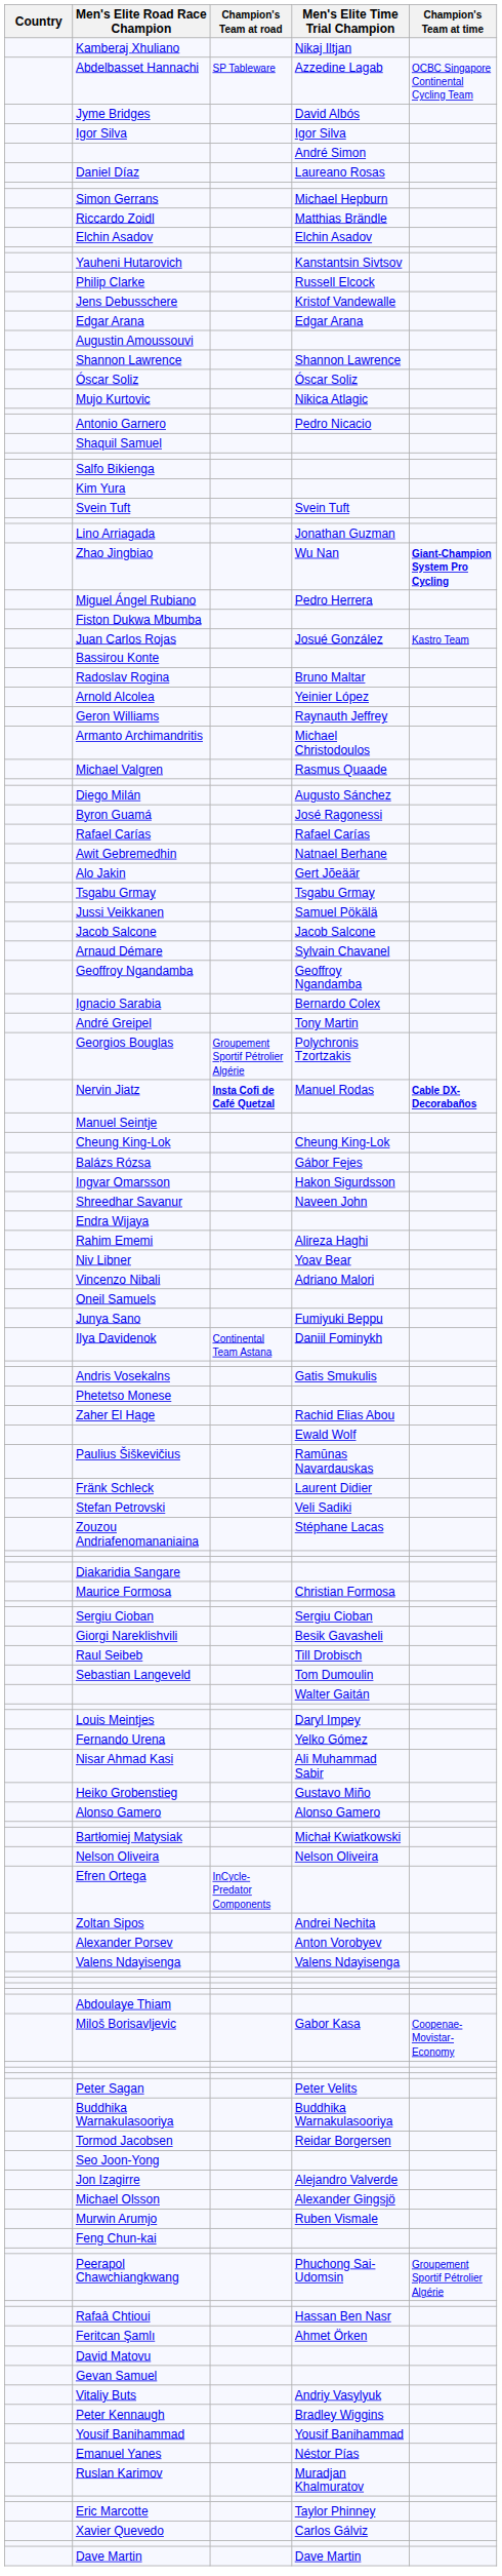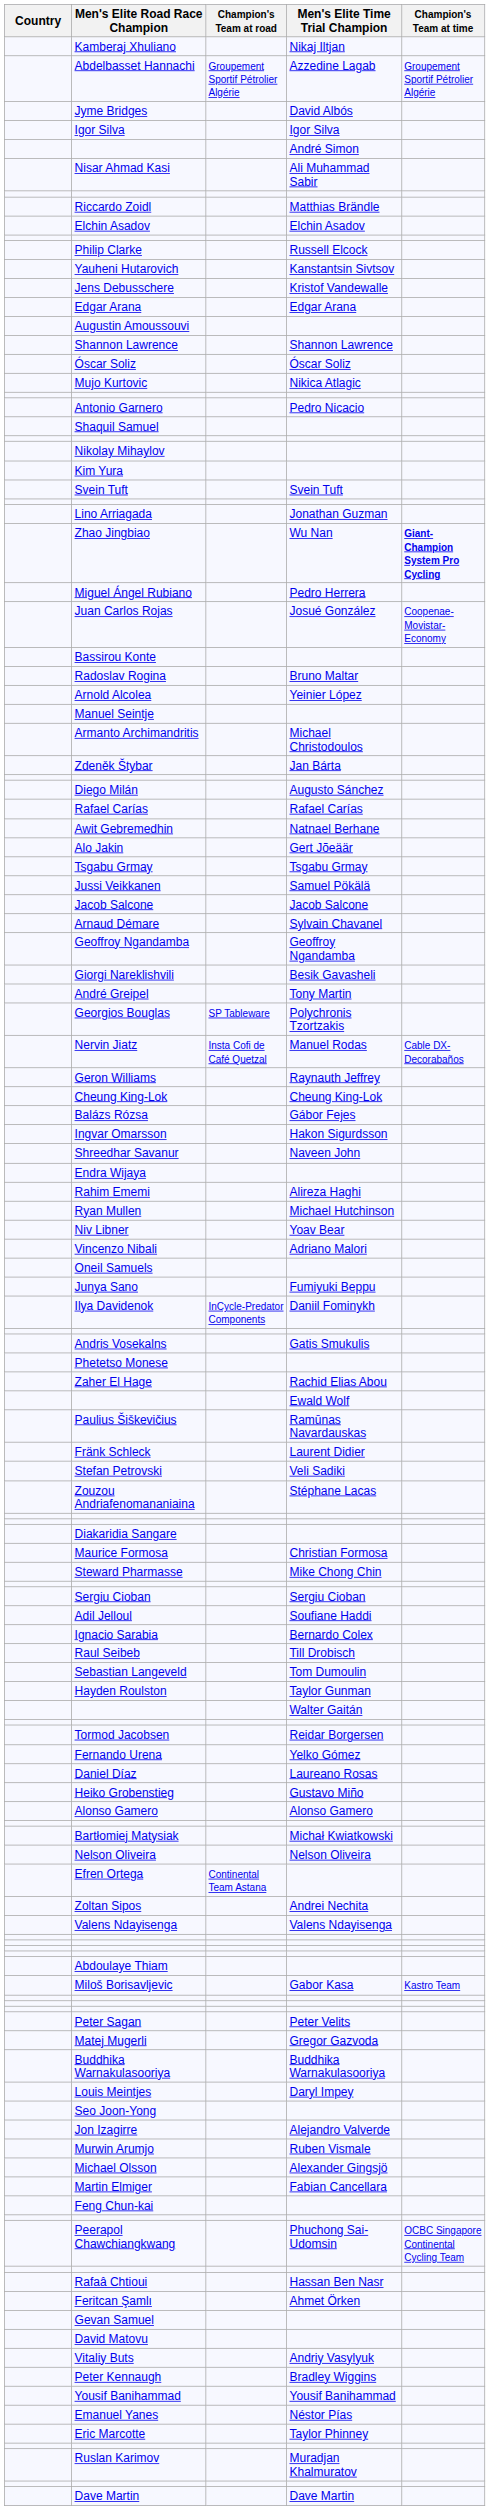Abdelbasset Hannachi | Champion's Team at road: SP Tableware -> Groupement Sportif Pétrolier Algérie
Abdelbasset Hannachi | Champion's Team at time: OCBC Singapore Continental Cycling Team -> Groupement Sportif Pétrolier Algérie
rows swapped: Daniel Díaz <-> Nisar Ahmad Kasi
- row: Simon Gerrans | Michael Hepburn
rows swapped: Philip Clarke <-> Yauheni Hutarovich
+ row: Nikolay Mihaylov
- row: Salfo Bikienga
- row: Fiston Dukwa Mbumba
Juan Carlos Rojas | Champion's Team at time: Kastro Team -> Coopenae-Movistar-Economy
rows swapped: Manuel Seintje <-> Geron Williams
+ row: Zdeněk Štybar | Jan Bárta
- row: Michael Valgren | Rasmus Quaade
- row: Byron Guamá | José Ragonessi
rows swapped: Giorgi Nareklishvili <-> Ignacio Sarabia
Georgios Bouglas | Champion's Team at road: Groupement Sportif Pétrolier Algérie -> SP Tableware
Nervin Jiatz | Champion's Team at road: bold -> normal
Nervin Jiatz | Champion's Team at time: bold -> normal
+ row: Ryan Mullen | Michael Hutchinson
Ilya Davidenok | Champion's Team at road: Continental Team Astana -> InCycle-Predator Components
+ row: Steward Pharmasse | Mike Chong Chin
+ row: Adil Jelloul | Soufiane Haddi
+ row: Hayden Roulston | Taylor Gunman
rows swapped: Tormod Jacobsen <-> Louis Meintjes
Efren Ortega | Champion's Team at road: InCycle-Predator Components -> Continental Team Astana
- row: Alexander Porsev | Anton Vorobyev
Miloš Borisavljevic | Champion's Team at time: Coopenae-Movistar-Economy -> Kastro Team
+ row: Matej Mugerli | Gregor Gazvoda
rows swapped: Murwin Arumjo <-> Michael Olsson
+ row: Martin Elmiger | Fabian Cancellara
Peerapol Chawchiangkwang | Champion's Team at time: Groupement Sportif Pétrolier Algérie -> OCBC Singapore Continental Cycling Team
rows swapped: Gevan Samuel <-> David Matovu
rows swapped: Eric Marcotte <-> Ruslan Karimov
- row: Xavier Quevedo | Carlos Gálviz
